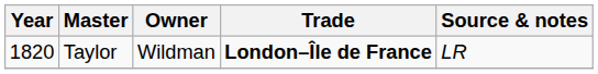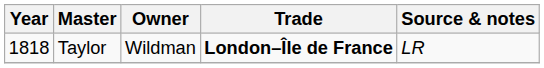Taylor | Year: 1820 -> 1818
